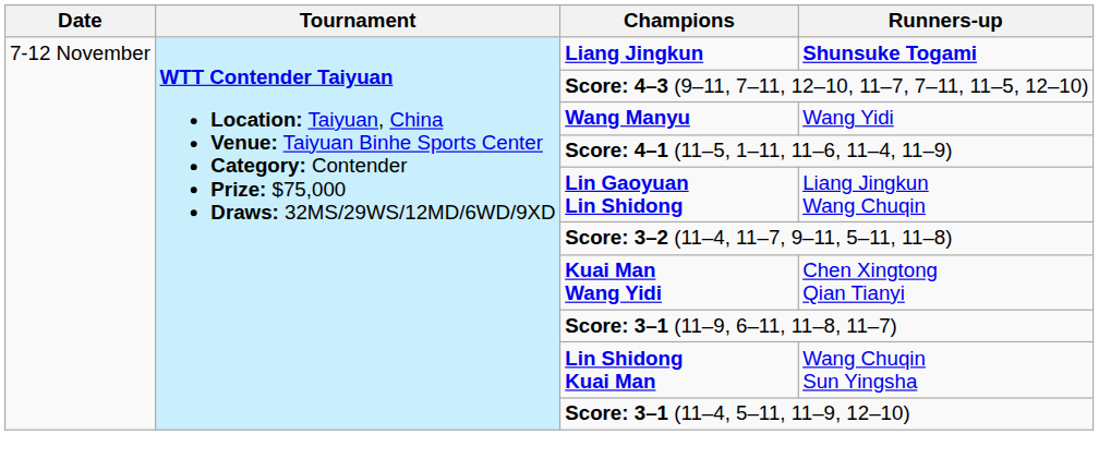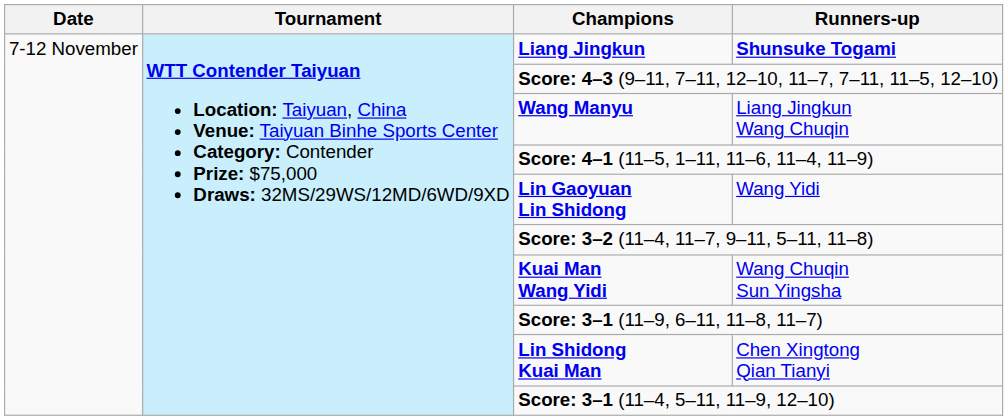Wang Manyu | Runners-up: Wang Yidi -> Liang Jingkun Wang Chuqin
Lin Gaoyuan Lin Shidong | Runners-up: Liang Jingkun Wang Chuqin -> Wang Yidi
Kuai Man Wang Yidi | Runners-up: Chen Xingtong Qian Tianyi -> Wang Chuqin Sun Yingsha
Lin Shidong Kuai Man | Runners-up: Wang Chuqin Sun Yingsha -> Chen Xingtong Qian Tianyi
